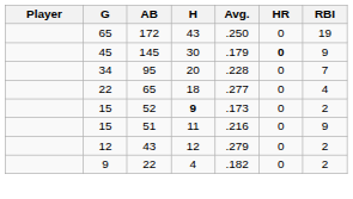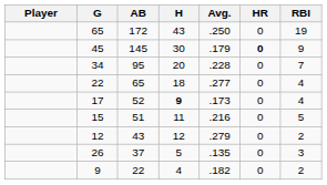52 | G: 15 -> 17
52 | RBI: 2 -> 4
51 | RBI: 9 -> 5
+ row: 26 | 37 | 5 | .135 | 0 | 3
